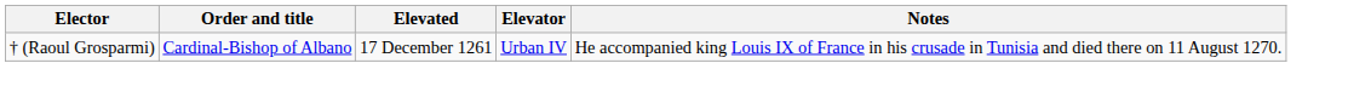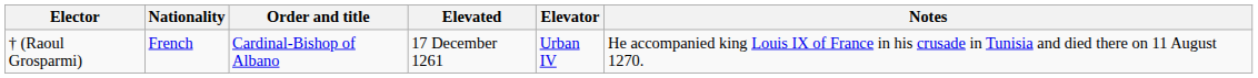+ column: Nationality | French
